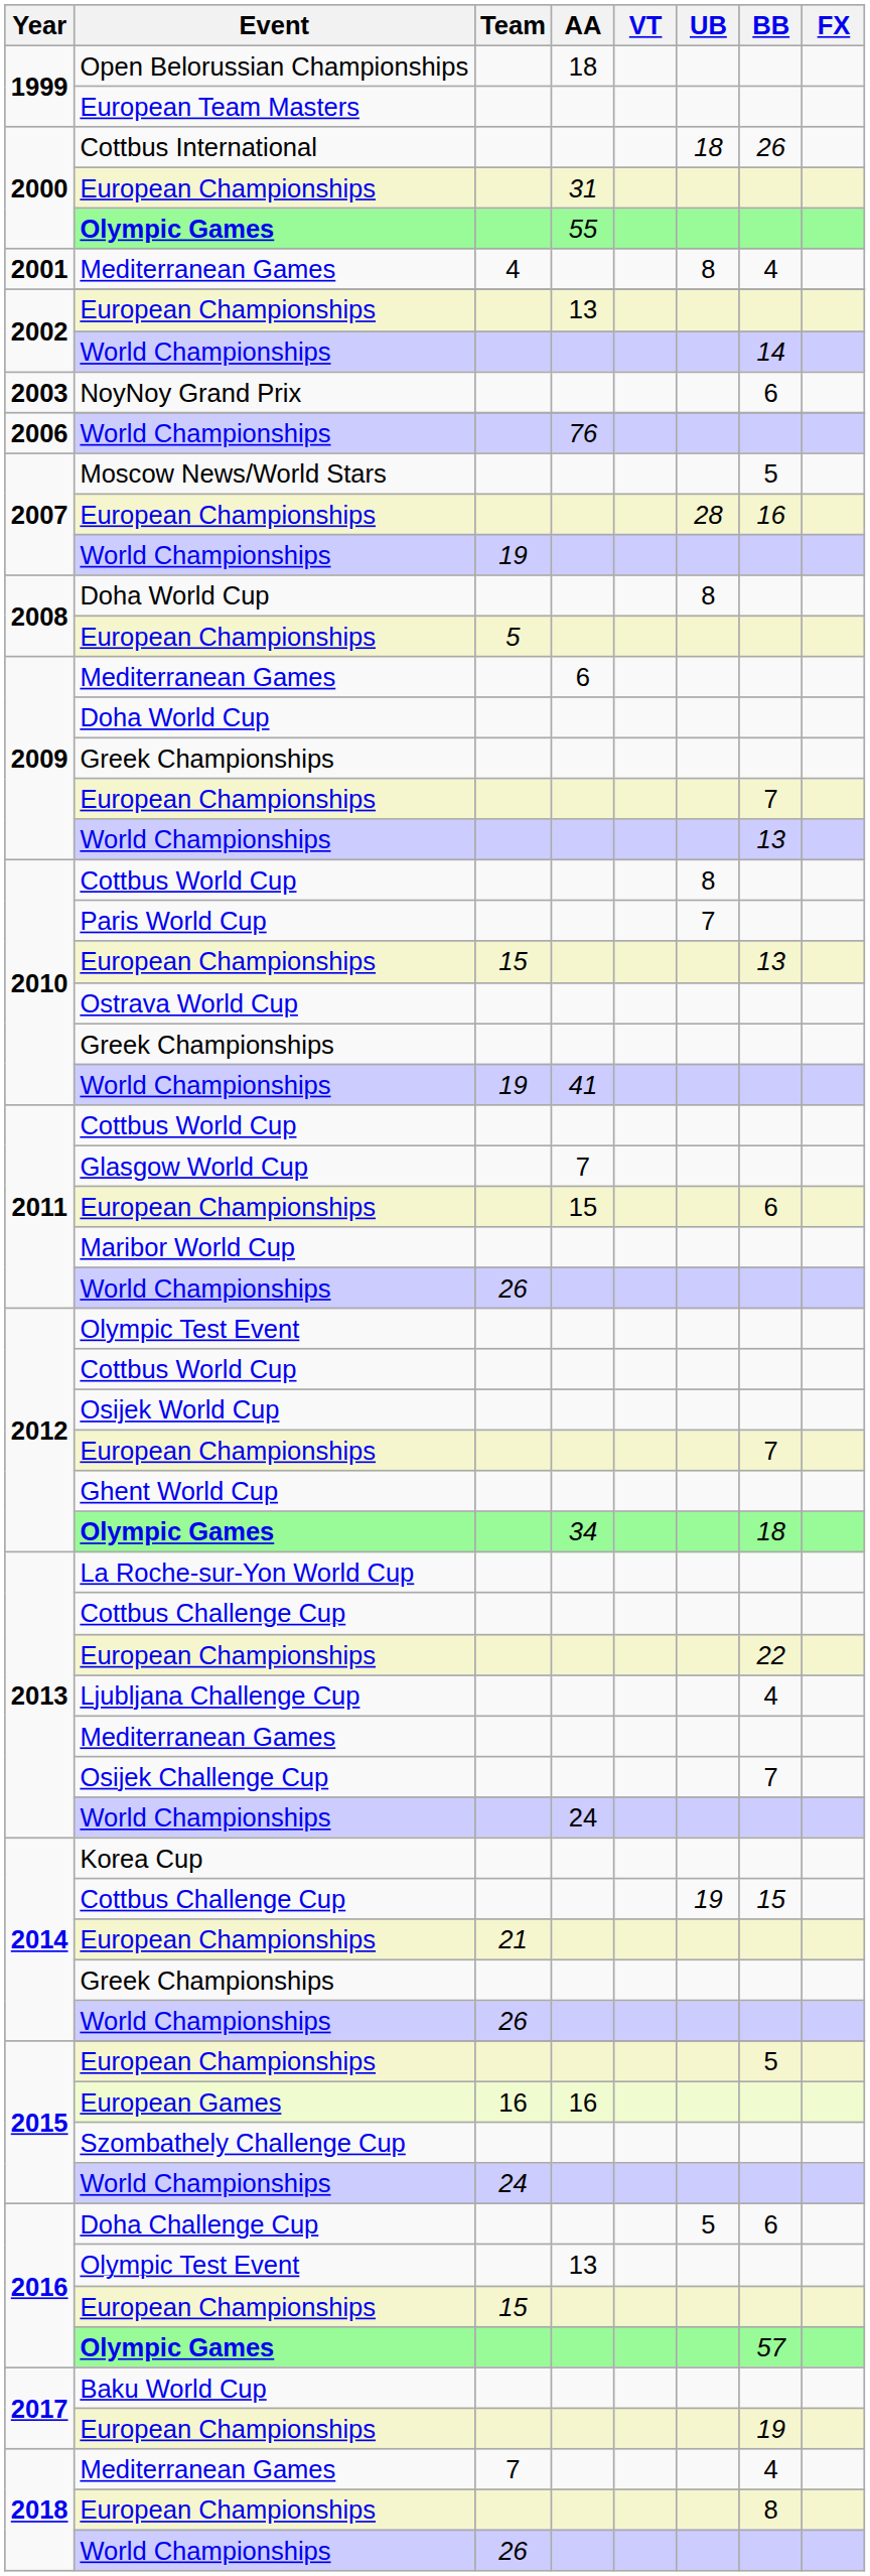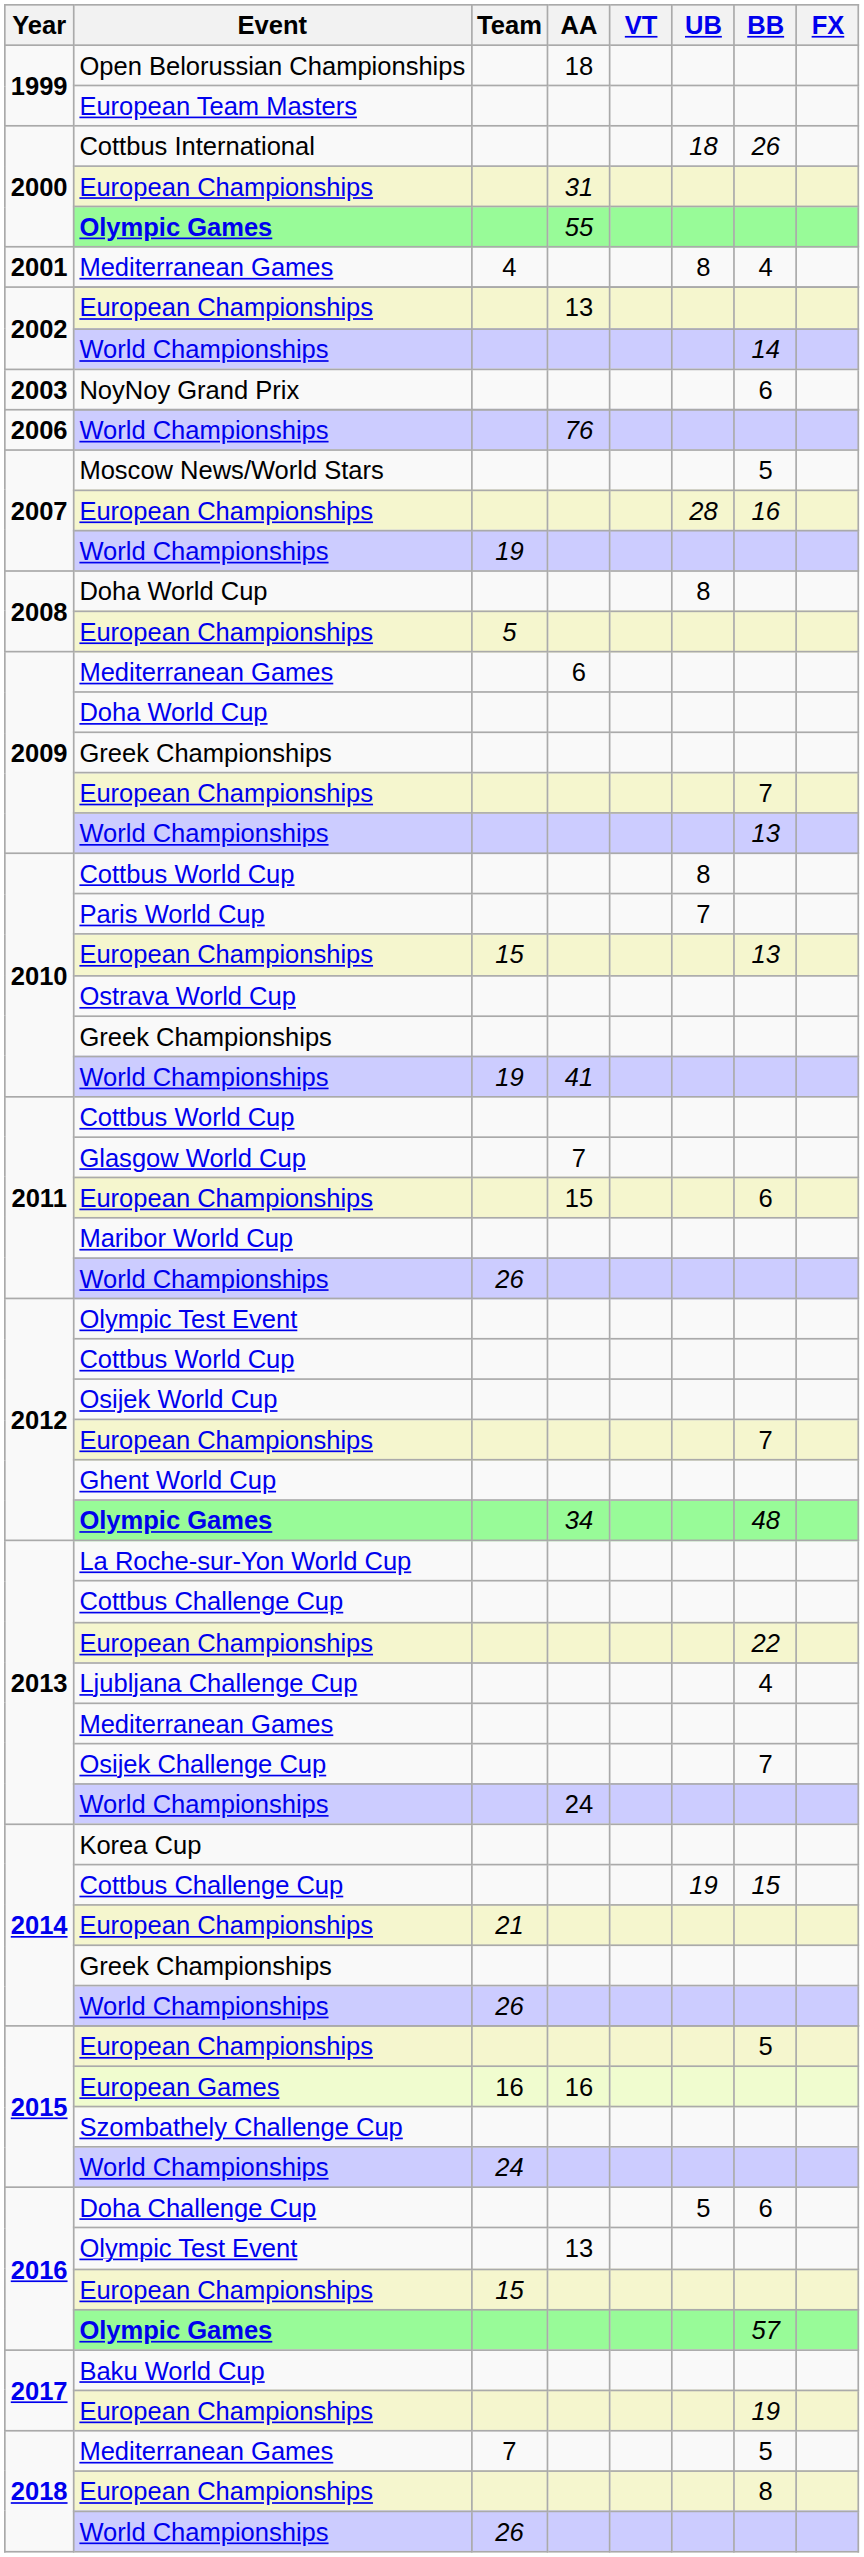2012 / Olympic Games | BB: 18 -> 48
2018 / Mediterranean Games | BB: 4 -> 5
